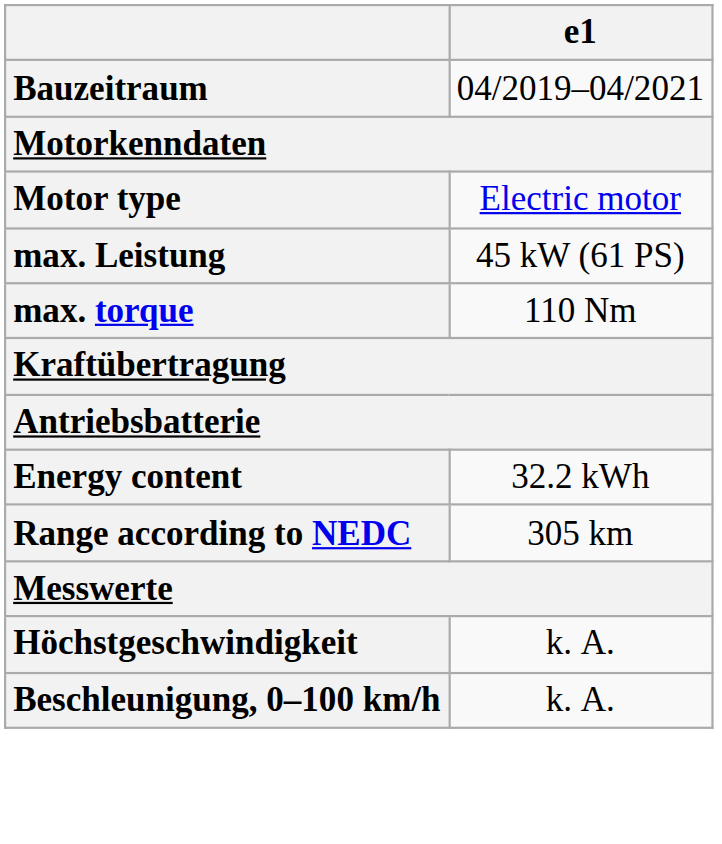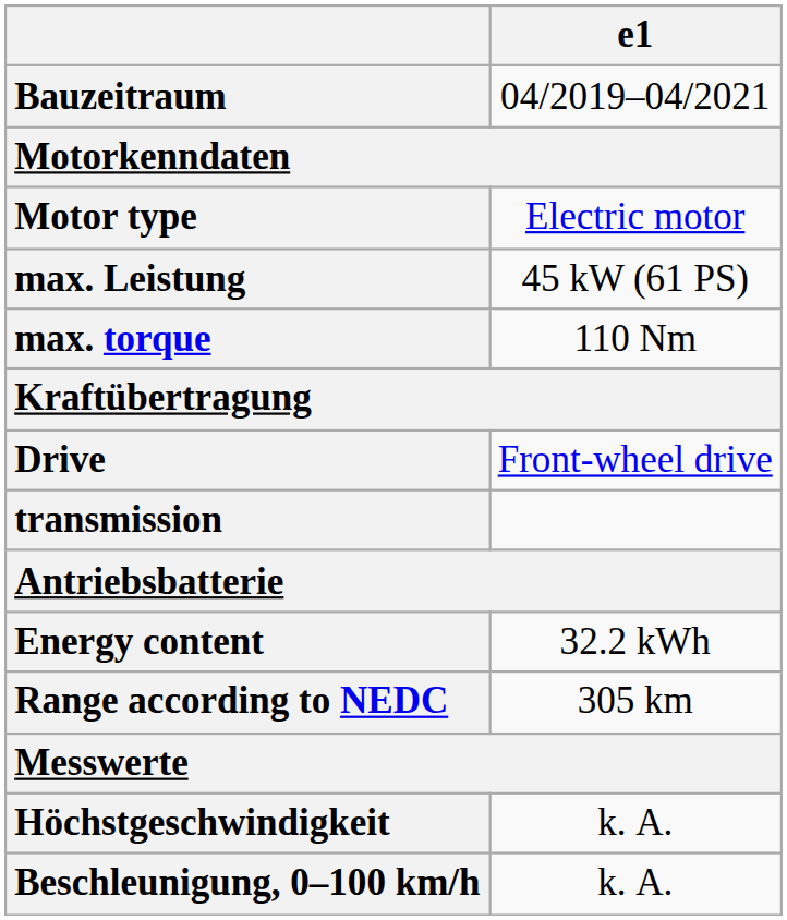+ row: Drive | Front-wheel drive
+ row: transmission
